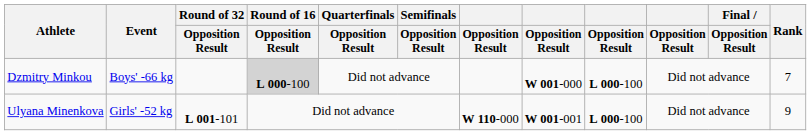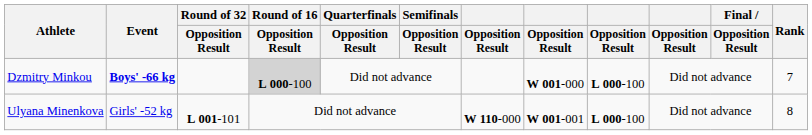Dzmitry Minkou | Event: normal -> bold
Ulyana Minenkova | Rank: 9 -> 8
